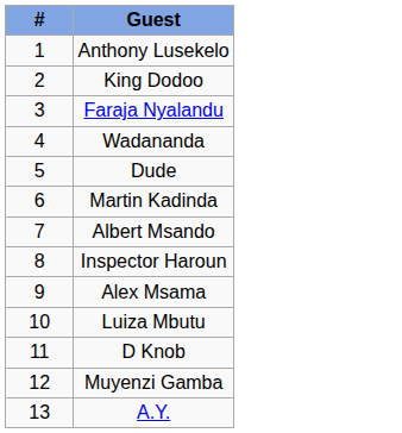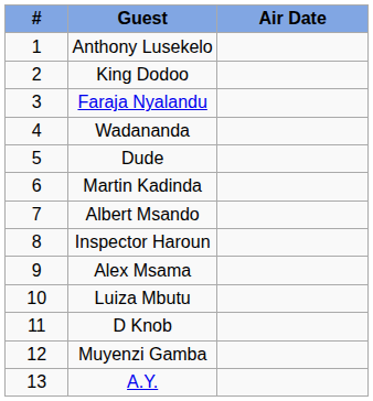+ column: Air Date
